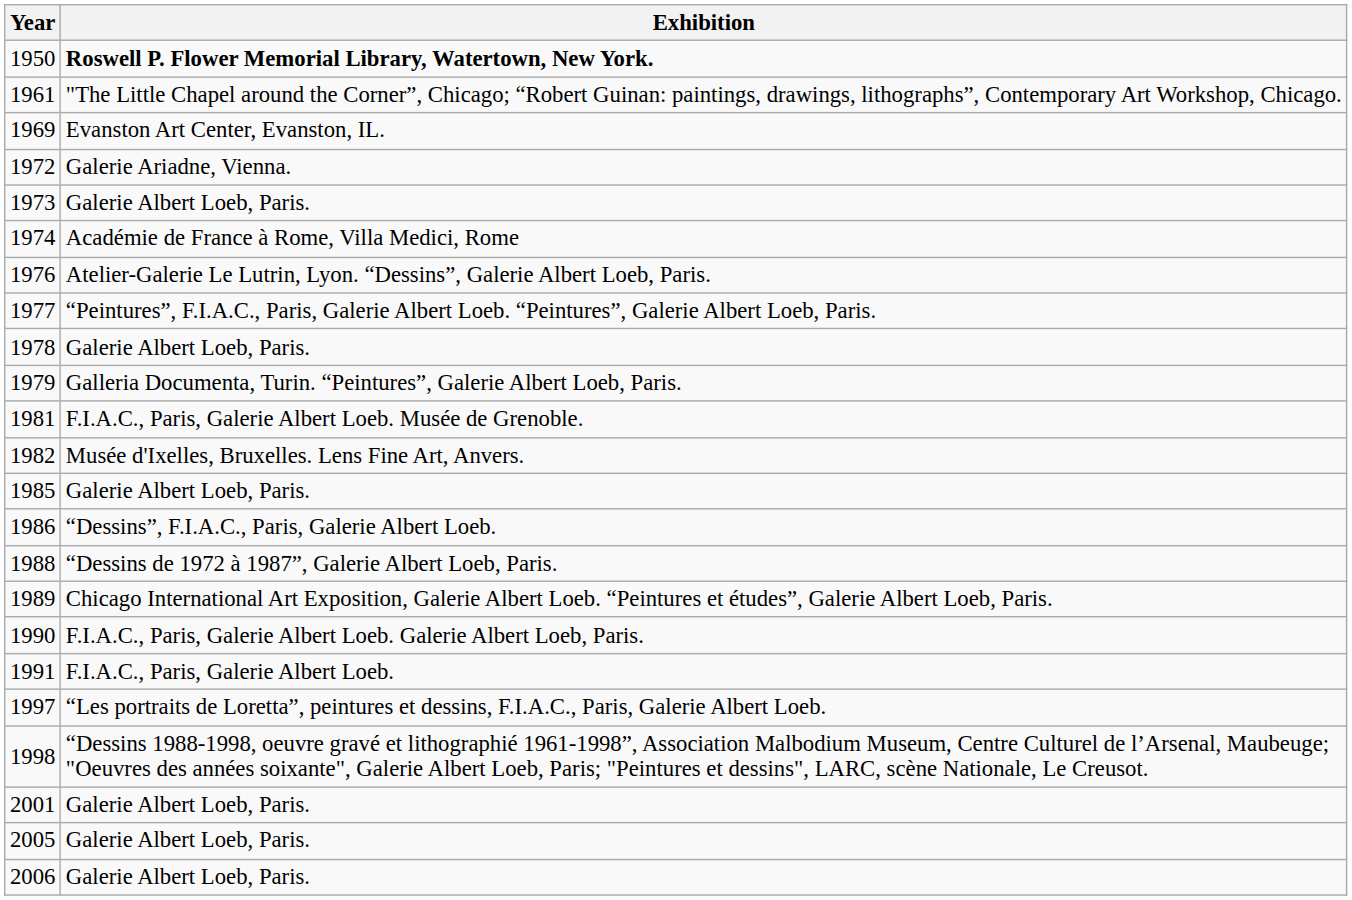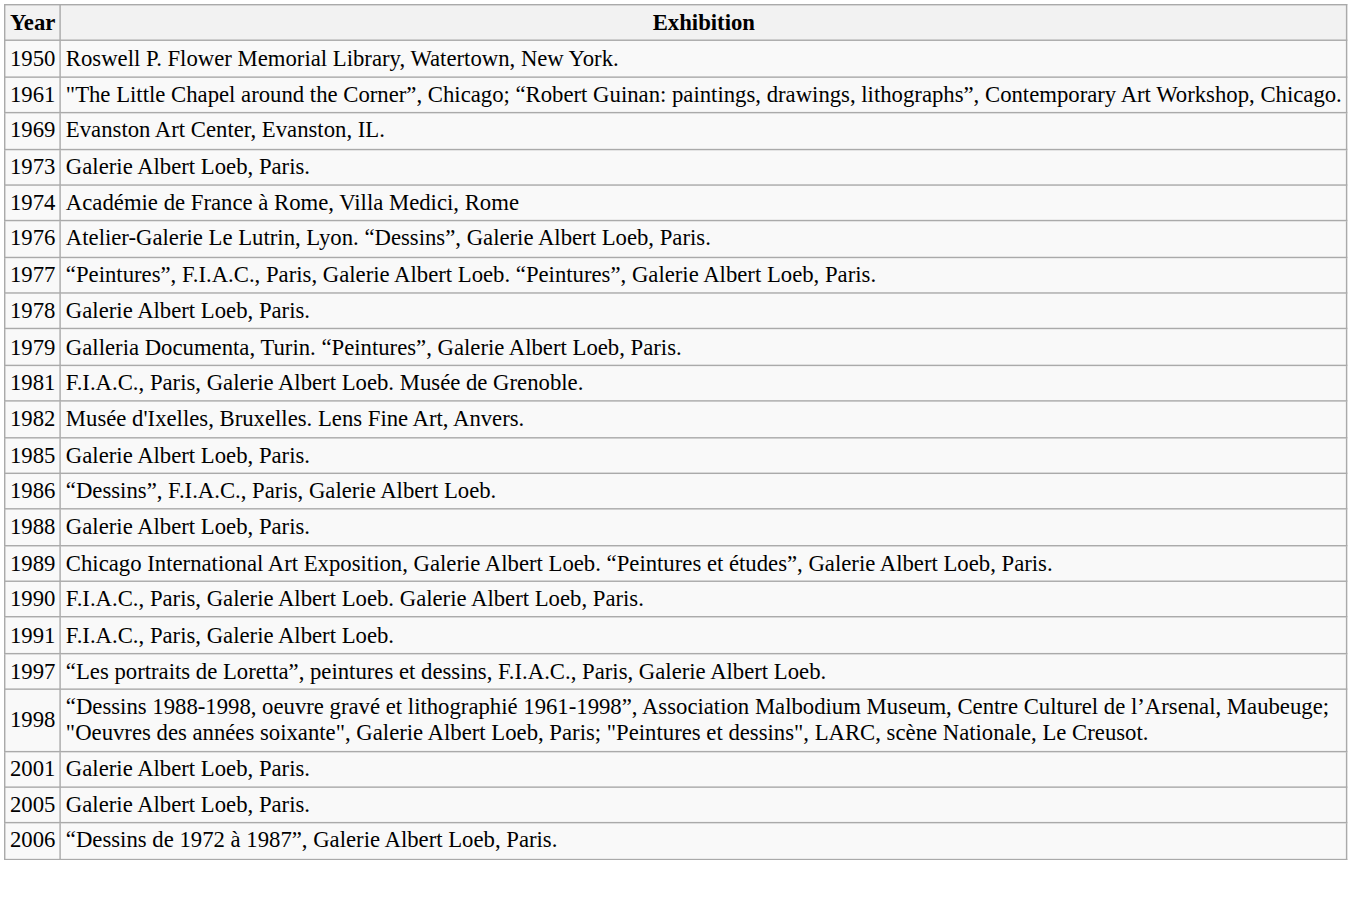1950 | Exhibition: bold -> normal
- row: 1972 | Galerie Ariadne, Vienna.
1988 | Exhibition: “Dessins de 1972 à 1987”, Galerie Albert Loeb, Paris. -> Galerie Albert Loeb, Paris.
2006 | Exhibition: Galerie Albert Loeb, Paris. -> “Dessins de 1972 à 1987”, Galerie Albert Loeb, Paris.
